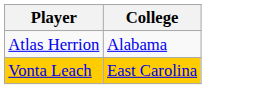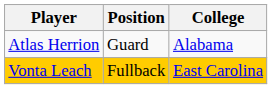+ column: Position | Guard | Fullback
